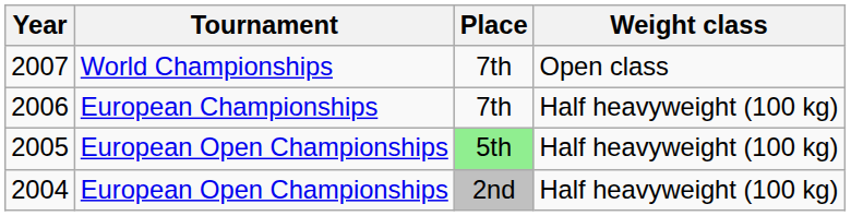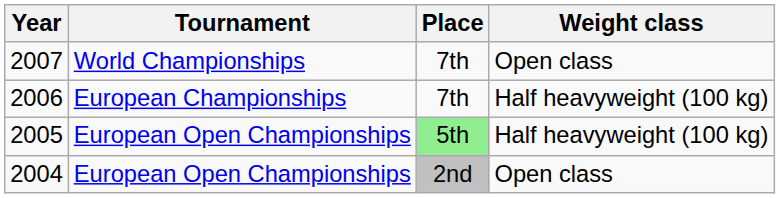2004 | Weight class: Half heavyweight (100 kg) -> Open class
